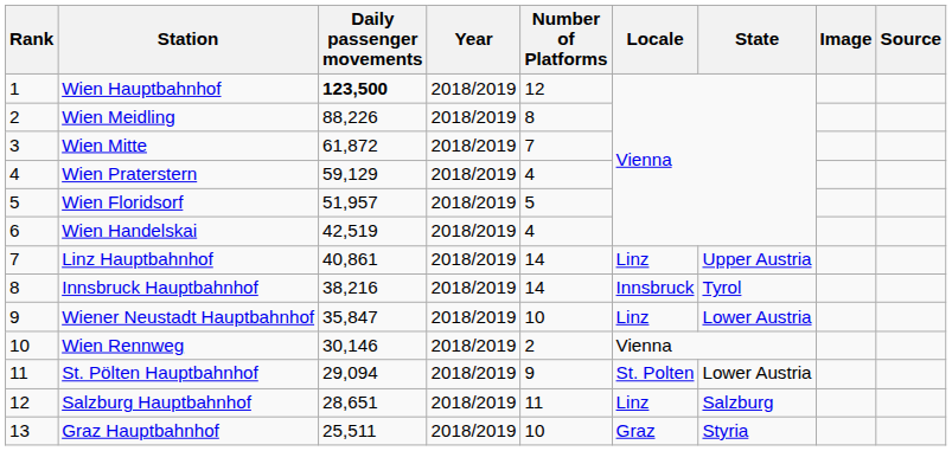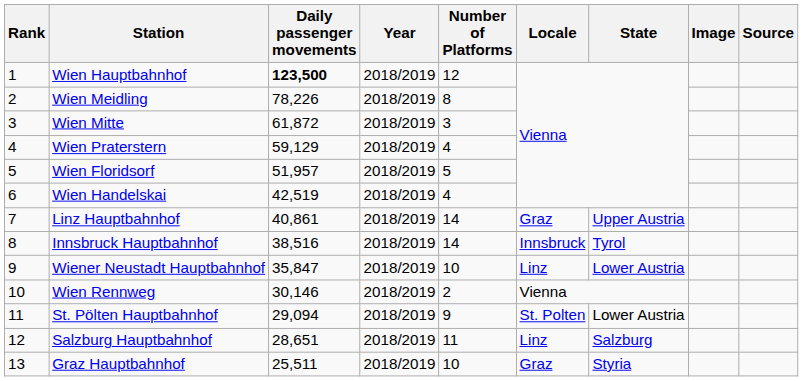Wien Meidling | Daily passenger movements: 88,226 -> 78,226
Wien Mitte | Number of Platforms: 7 -> 3
Linz Hauptbahnhof | Locale: Linz -> Graz
Innsbruck Hauptbahnhof | Daily passenger movements: 38,216 -> 38,516
